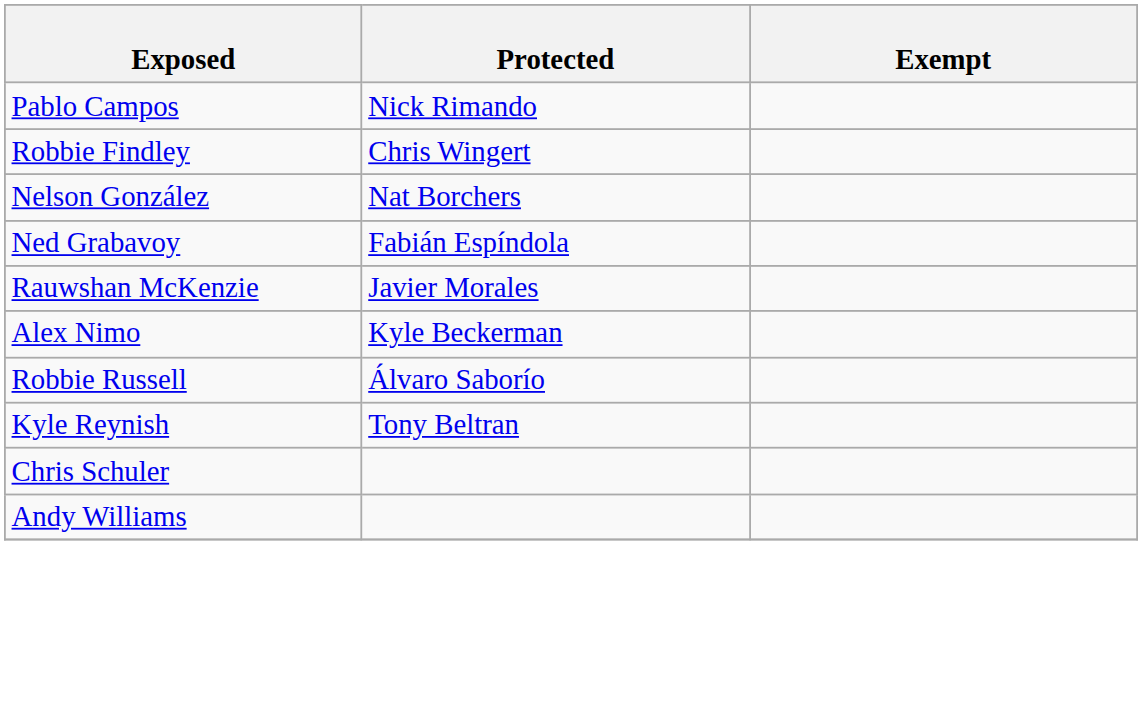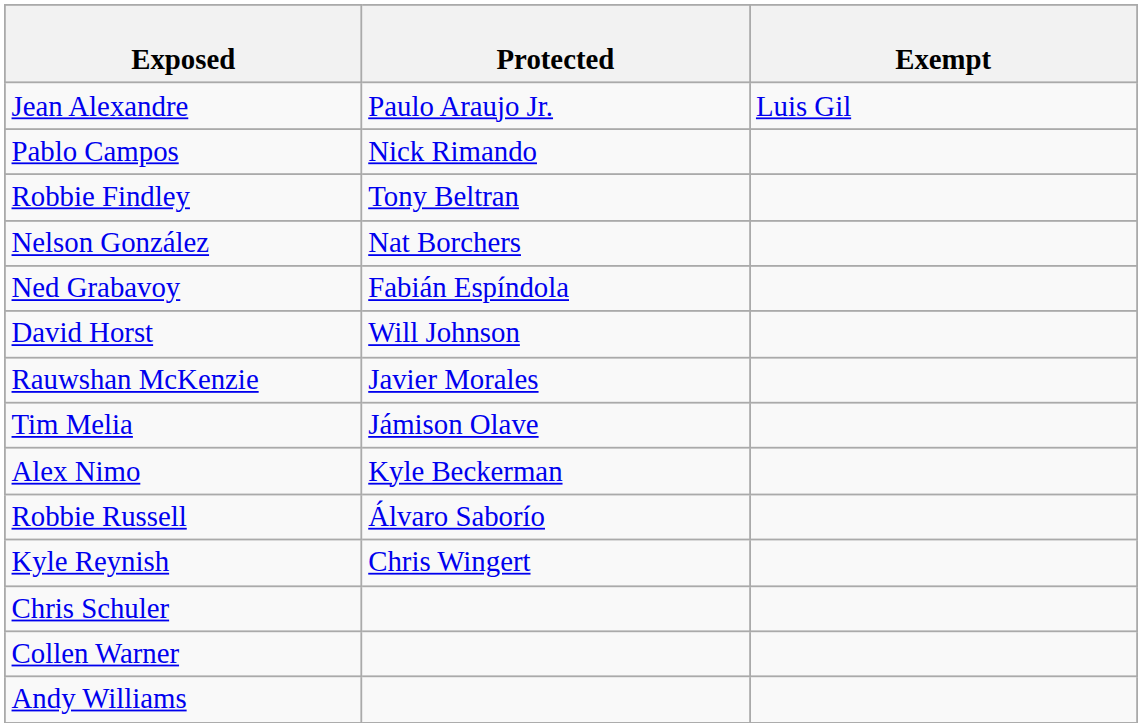+ row: Jean Alexandre | Paulo Araujo Jr. | Luis Gil
Robbie Findley | Protected: Chris Wingert -> Tony Beltran
+ row: David Horst | Will Johnson
+ row: Tim Melia | Jámison Olave
Kyle Reynish | Protected: Tony Beltran -> Chris Wingert
+ row: Collen Warner
